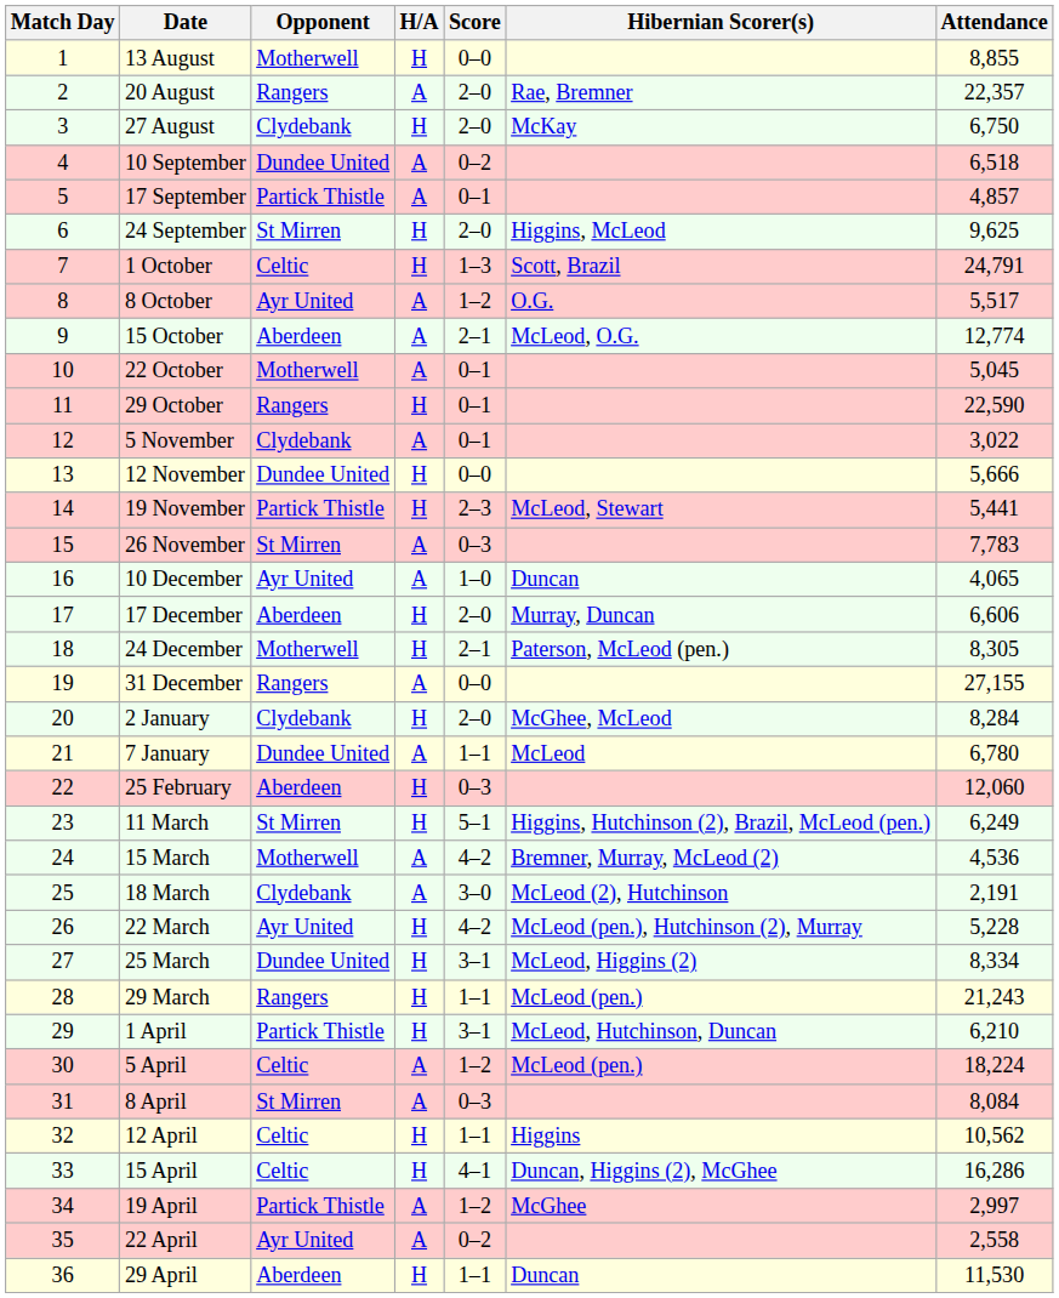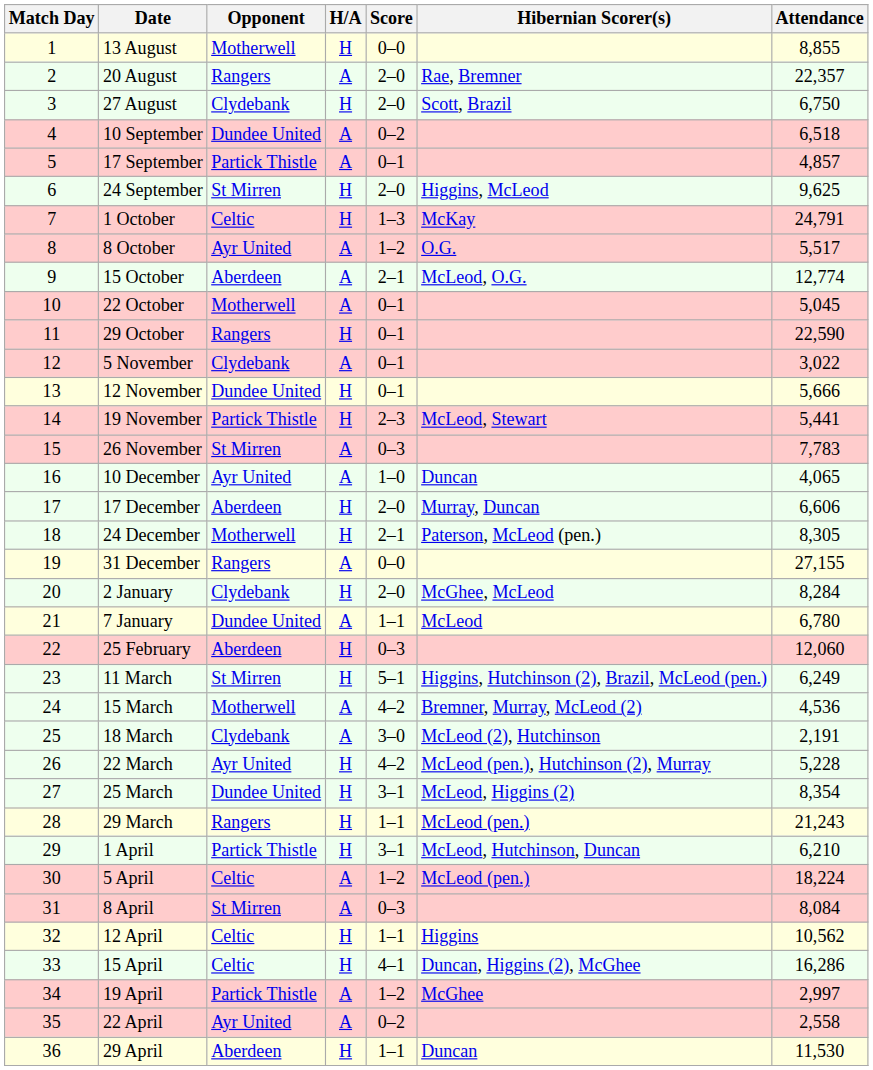27 August | Hibernian Scorer(s): McKay -> Scott, Brazil
1 October | Hibernian Scorer(s): Scott, Brazil -> McKay
12 November | Score: 0–0 -> 0–1
25 March | Attendance: 8,334 -> 8,354
